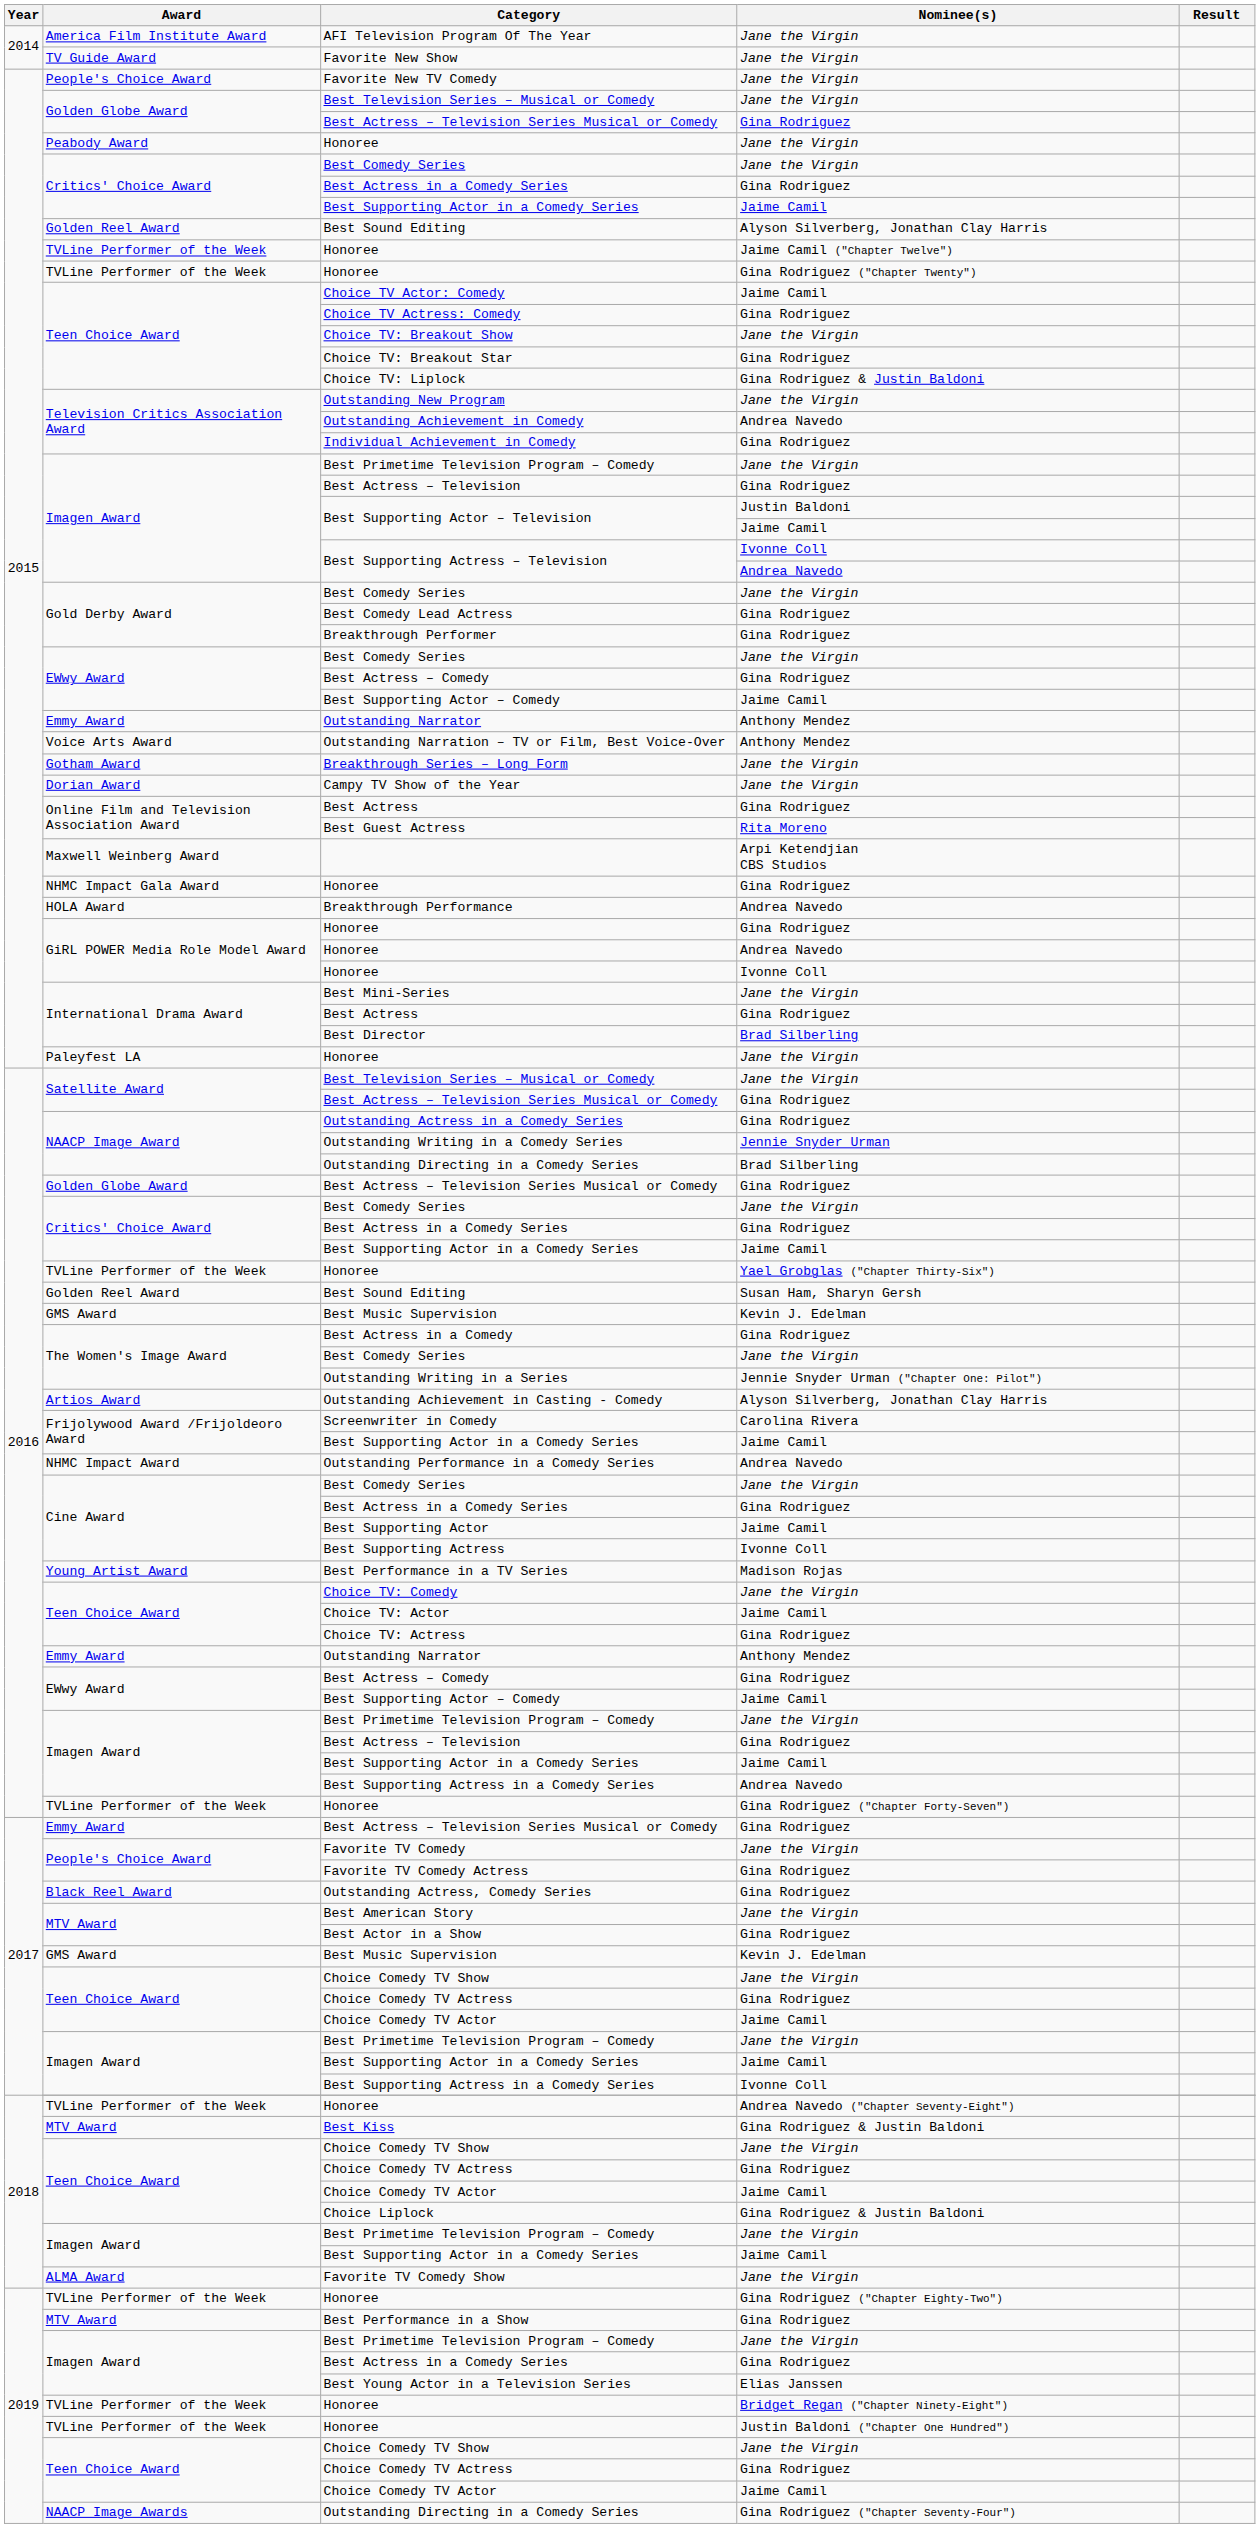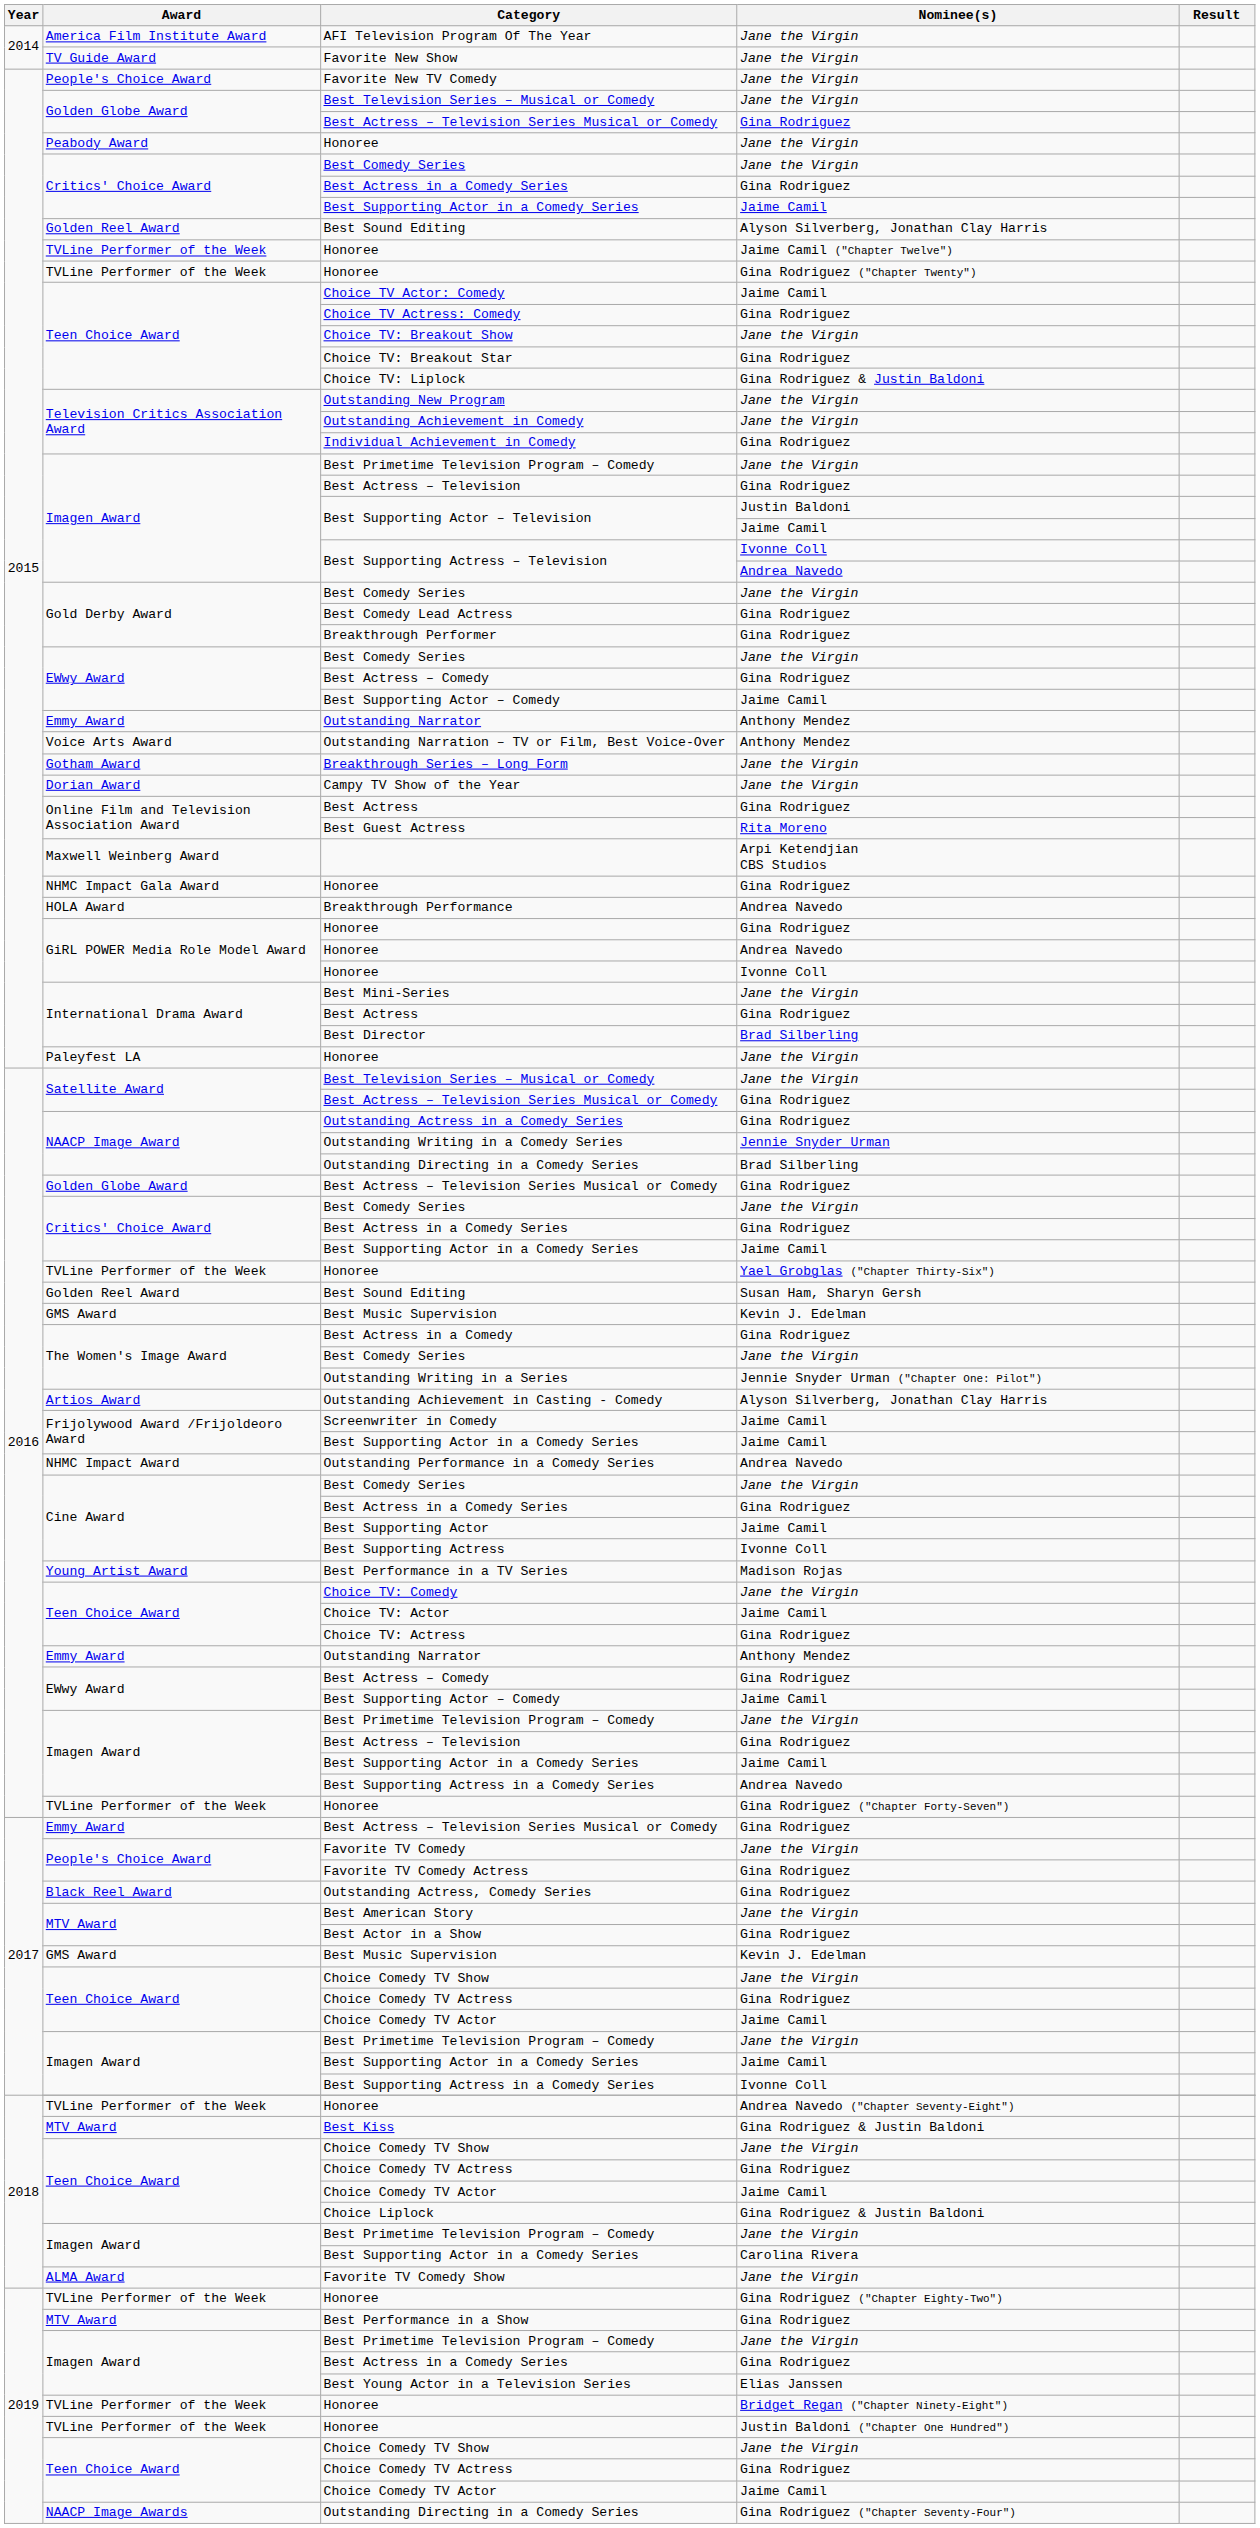Outstanding Achievement in Comedy | Nominee(s): Andrea Navedo -> Jane the Virgin
Screenwriter in Comedy | Nominee(s): Carolina Rivera -> Jaime Camil
2018 / Best Supporting Actor in a Comedy Series | Nominee(s): Jaime Camil -> Carolina Rivera
